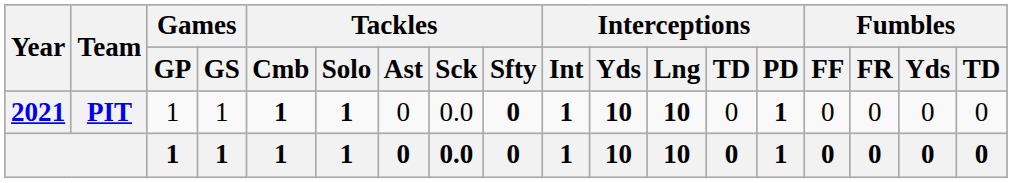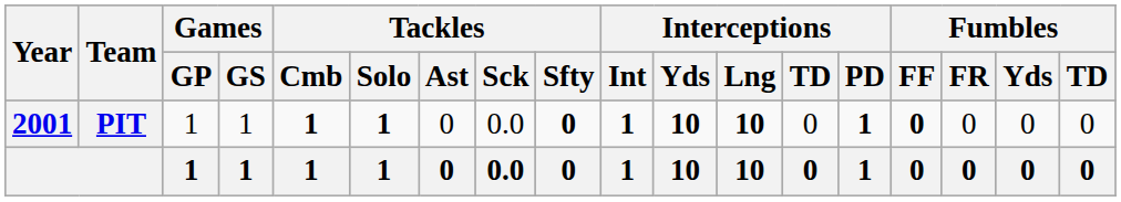PIT | Year: 2021 -> 2001
PIT | Fumbles / FF: normal -> bold
